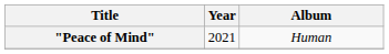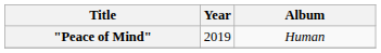"Peace of Mind" | Year: 2021 -> 2019
